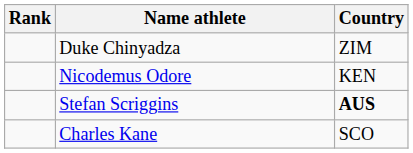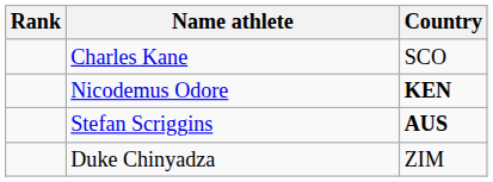rows swapped: Charles Kane <-> Duke Chinyadza
Nicodemus Odore | Country: normal -> bold
